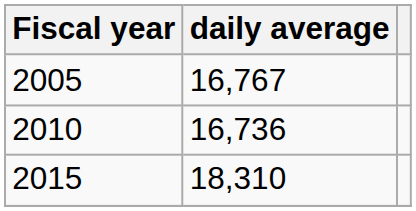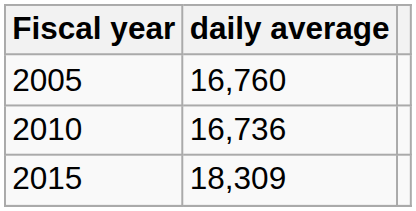2005 | daily average: 16,767 -> 16,760
2015 | daily average: 18,310 -> 18,309
